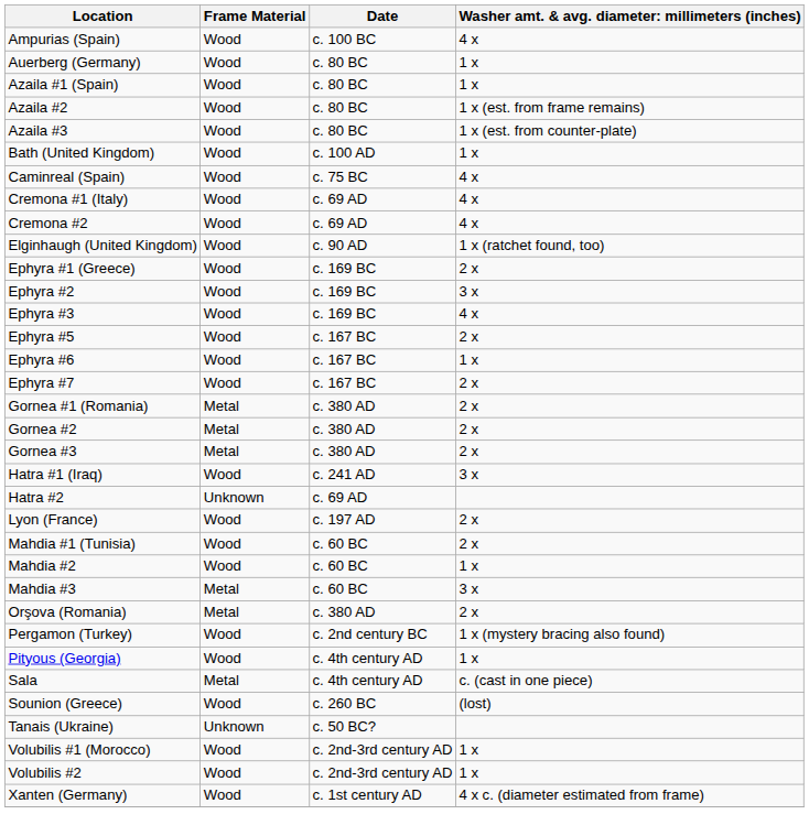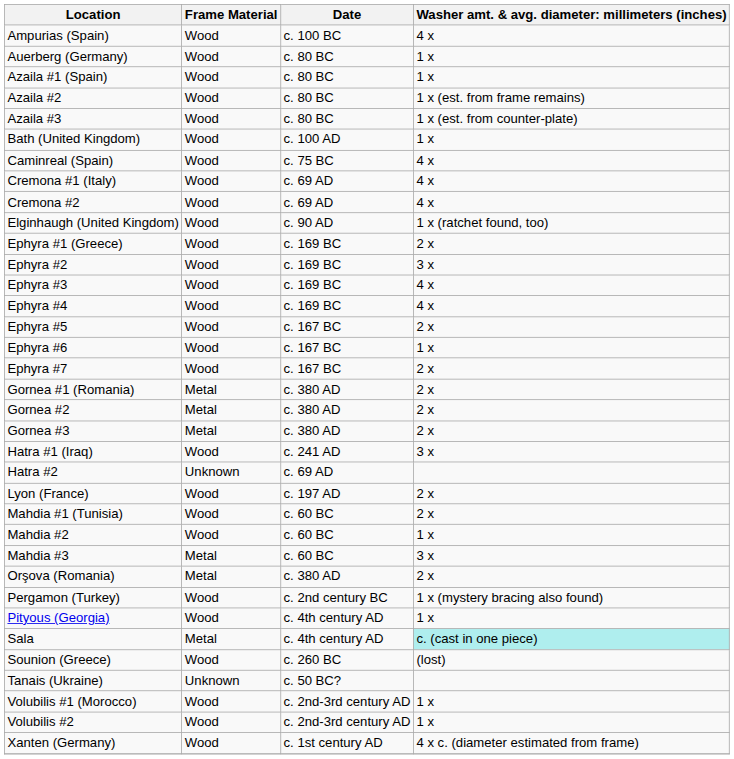+ row: Ephyra #4 | Wood | c. 169 BC | 4 x
Sala | column 4: no background -> paleturquoise background
